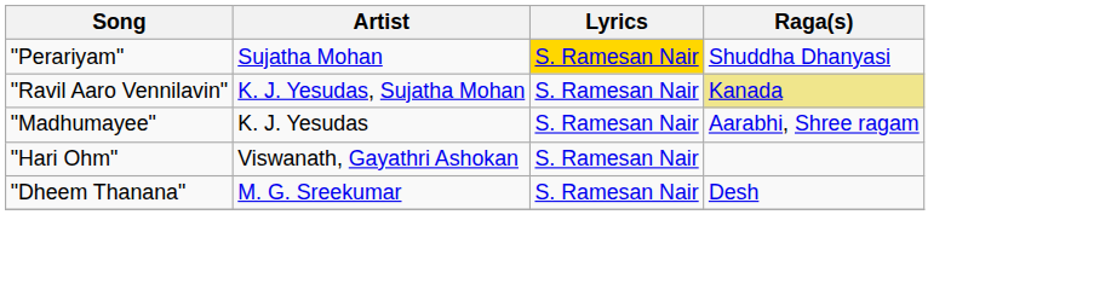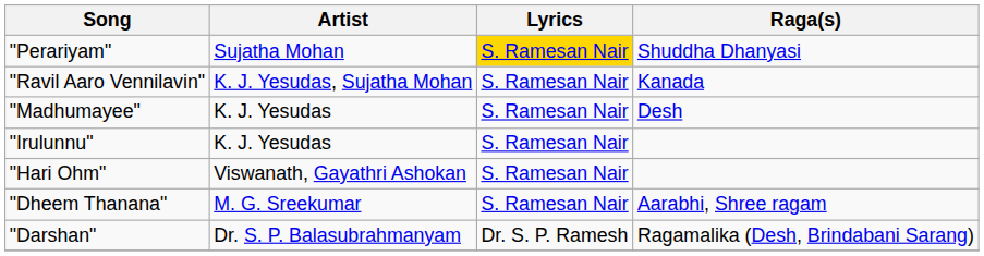"Ravil Aaro Vennilavin" | Raga(s): khaki background -> no background
"Madhumayee" | Raga(s): Aarabhi, Shree ragam -> Desh
+ row: "Irulunnu" | K. J. Yesudas | S. Ramesan Nair
"Dheem Thanana" | Raga(s): Desh -> Aarabhi, Shree ragam
+ row: "Darshan" | Dr. S. P. Balasubrahmanyam | Dr. S. P. Ramesh | Ragamalika (Desh, Brindabani Sarang)
